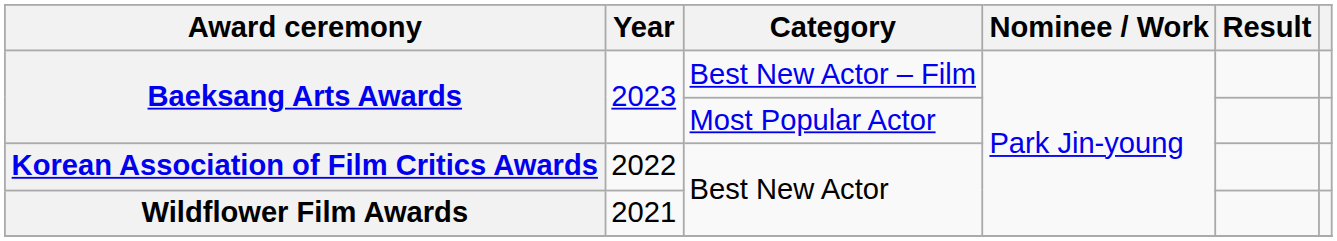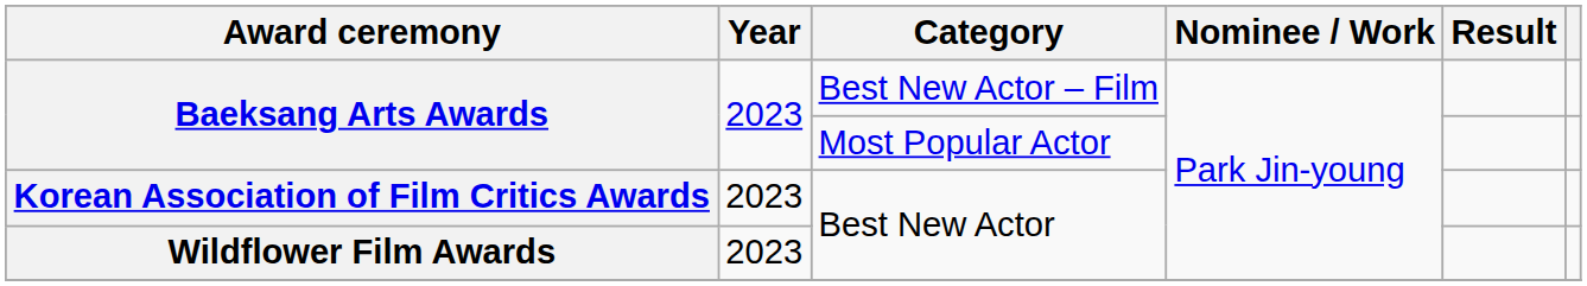Korean Association of Film Critics Awards | Year: 2022 -> 2023
Wildflower Film Awards | Year: 2021 -> 2023
